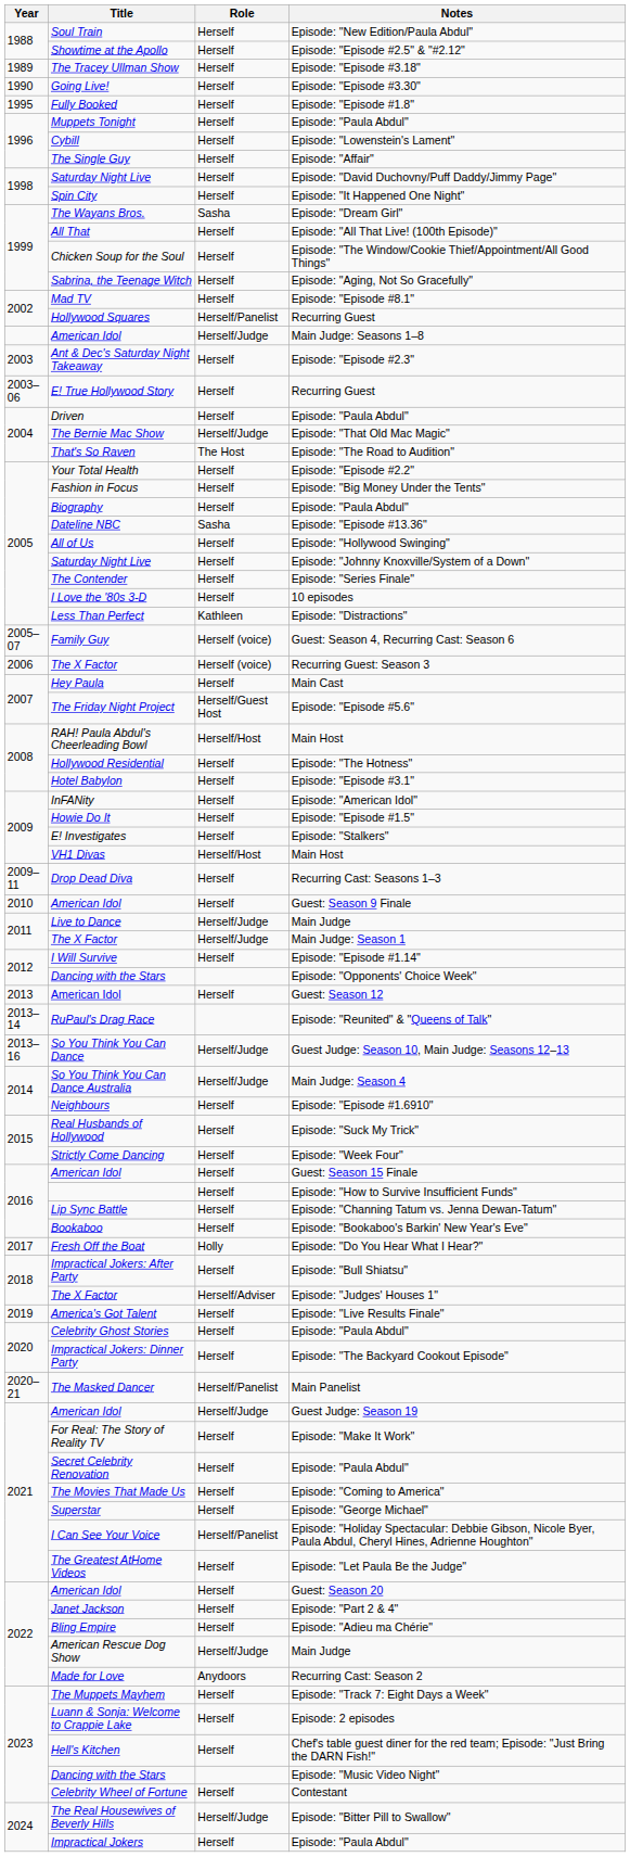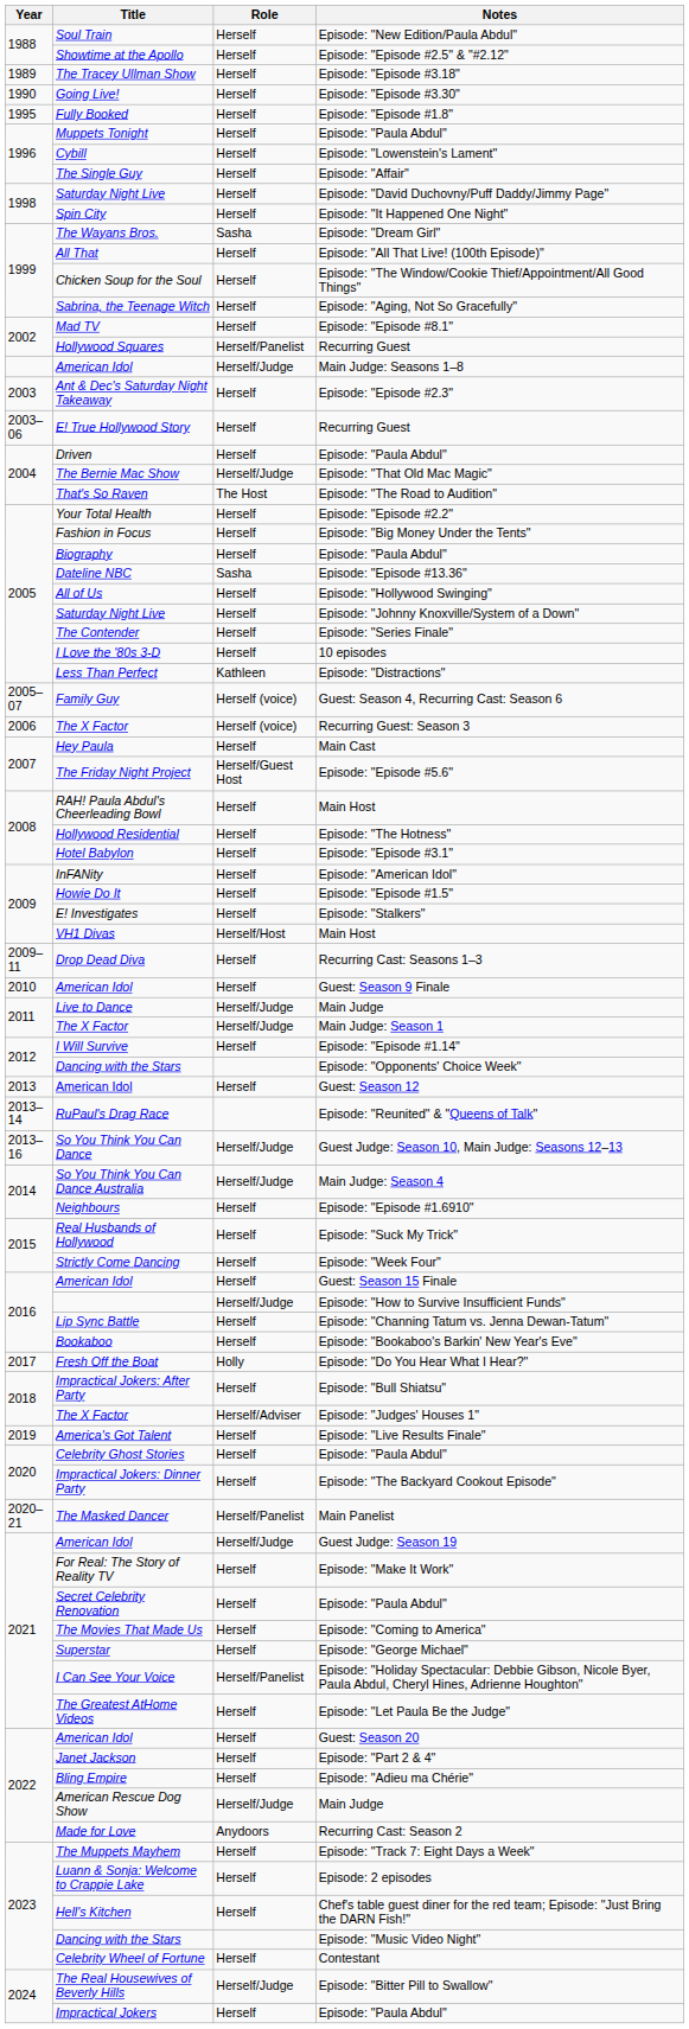RAH! Paula Abdul's Cheerleading Bowl / Main Host | Role: Herself/Host -> Herself
Episode: "How to Survive Insufficient Funds" | Role: Herself -> Herself/Judge
